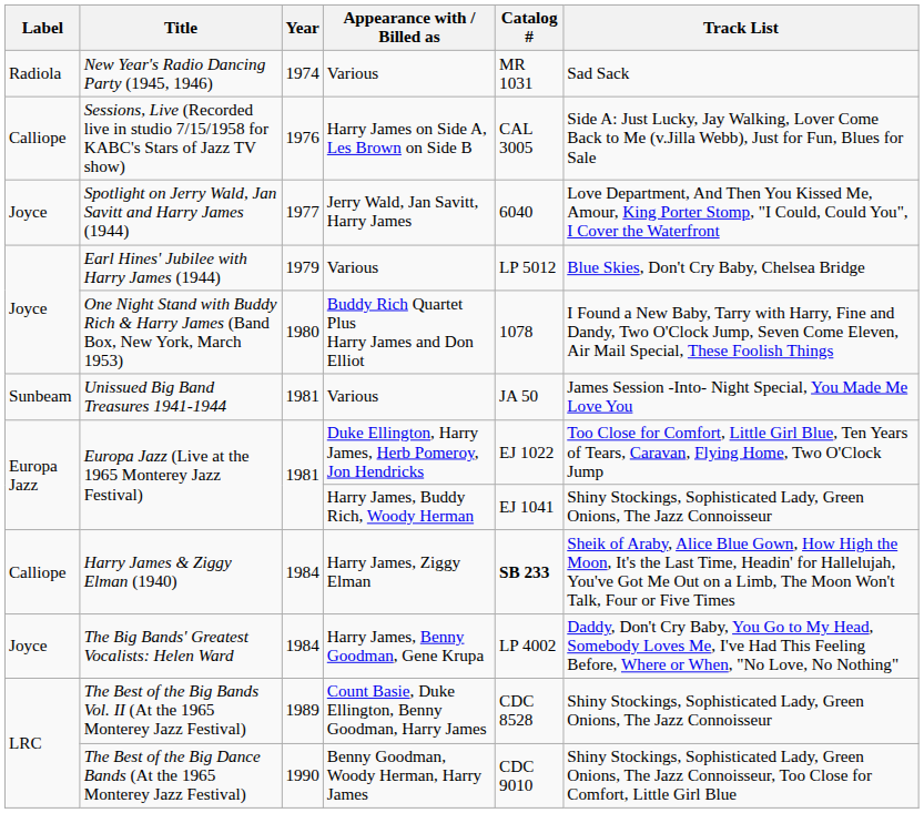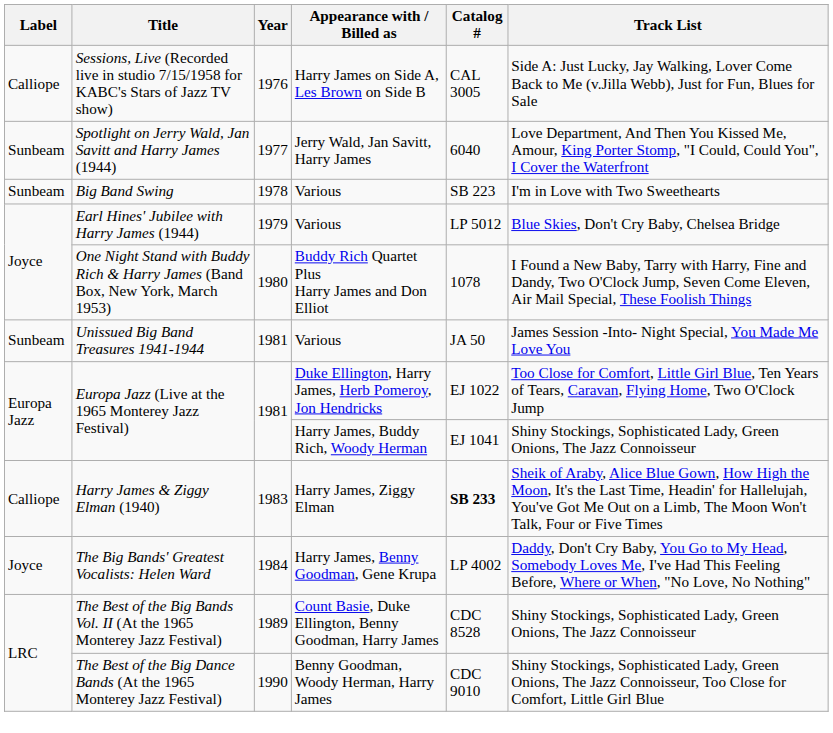- row: Radiola | New Year's Radio Dancing Party (1945, 1946) | 1974 | Various | MR 1031 | Sad Sack
Spotlight on Jerry Wald, Jan Savitt and Harry James (1944) | Label: Joyce -> Sunbeam
+ row: Sunbeam | Big Band Swing | 1978 | Various | SB 223 | I'm in Love with Two Sweethearts
Harry James & Ziggy Elman (1940) | Year: 1984 -> 1983
